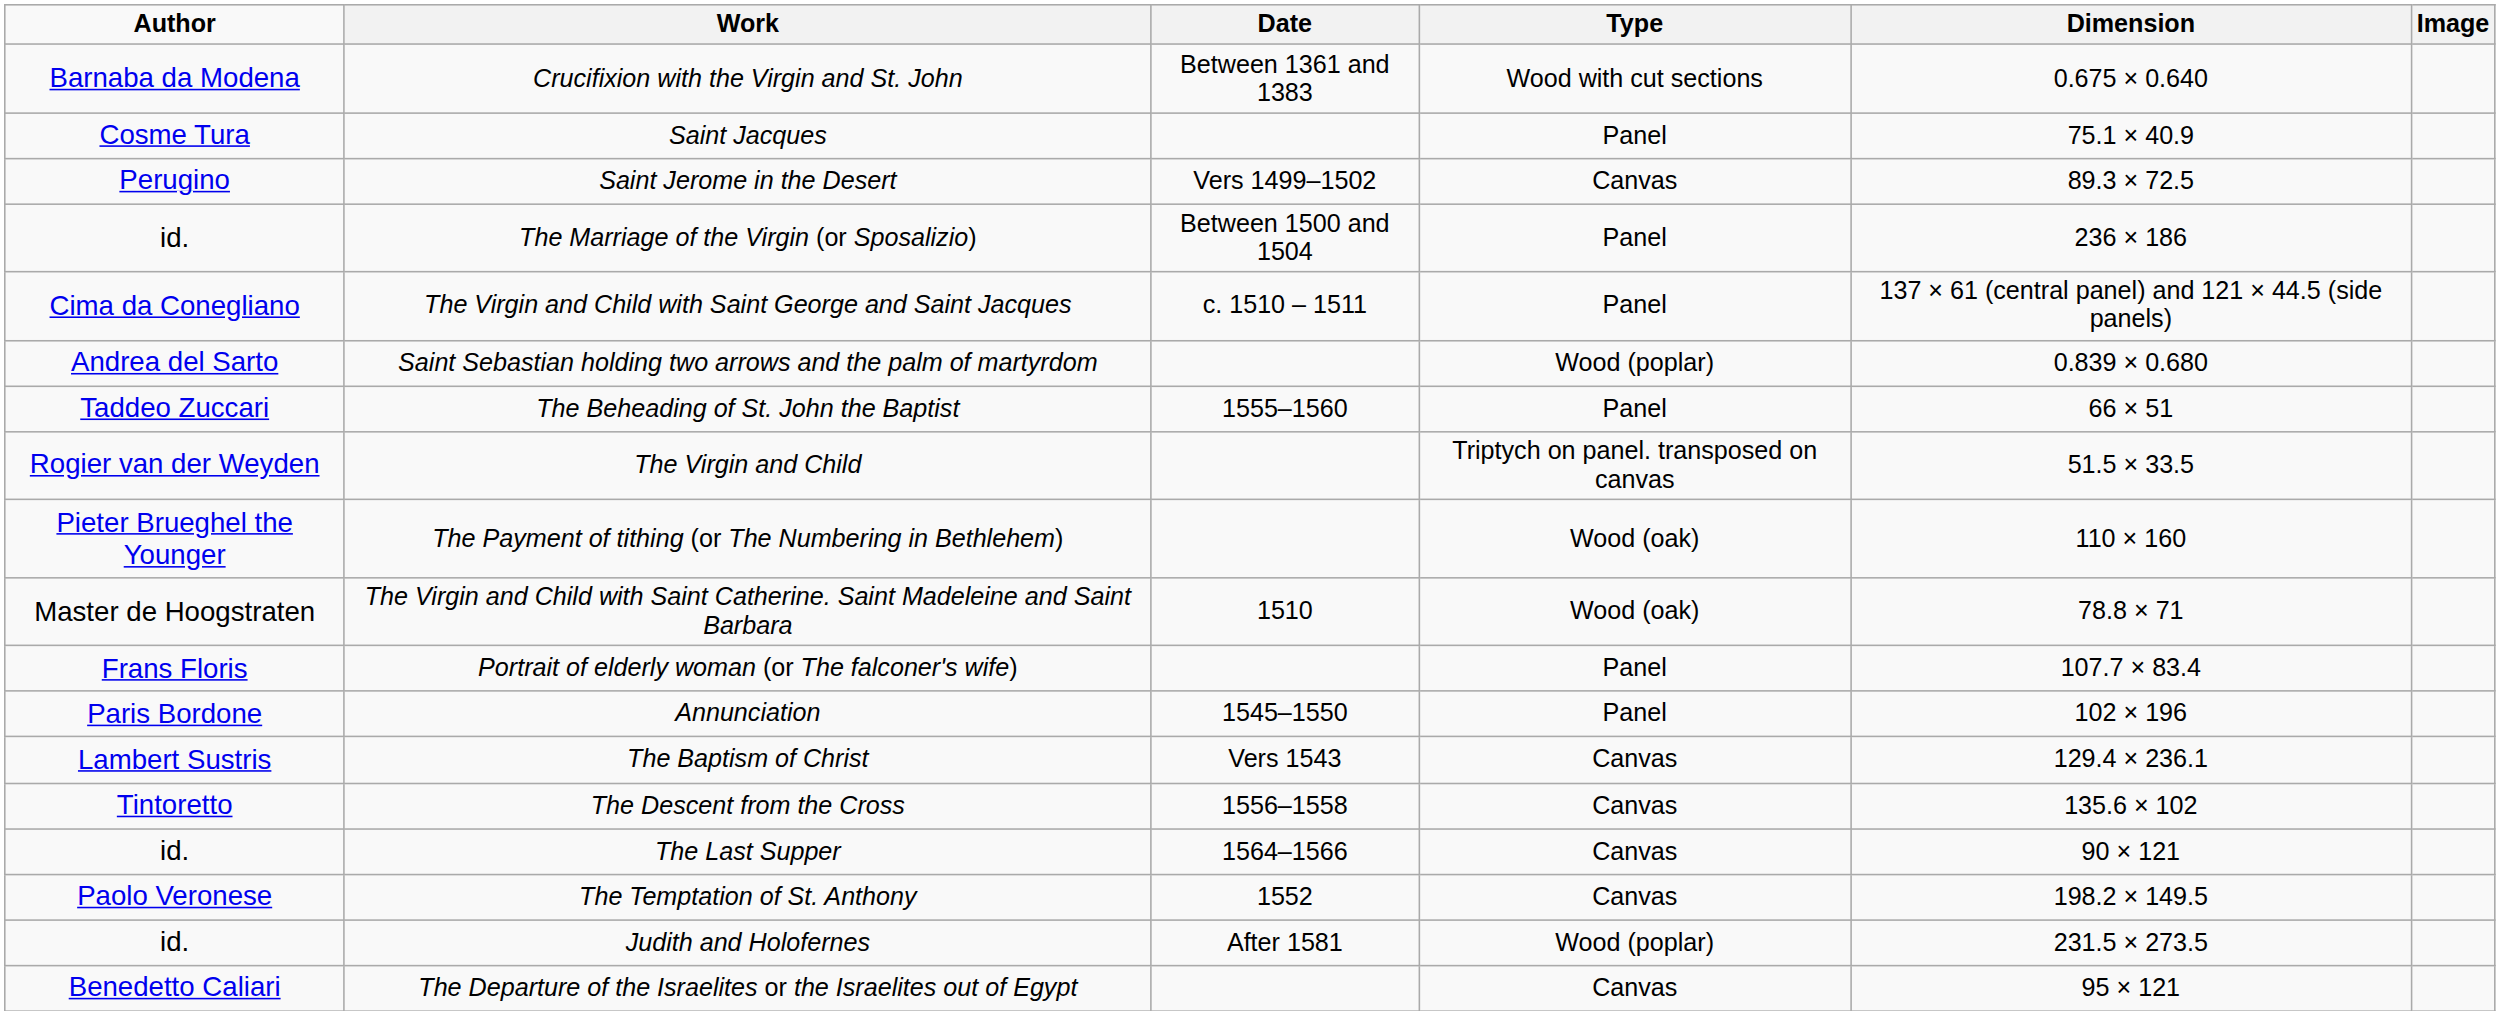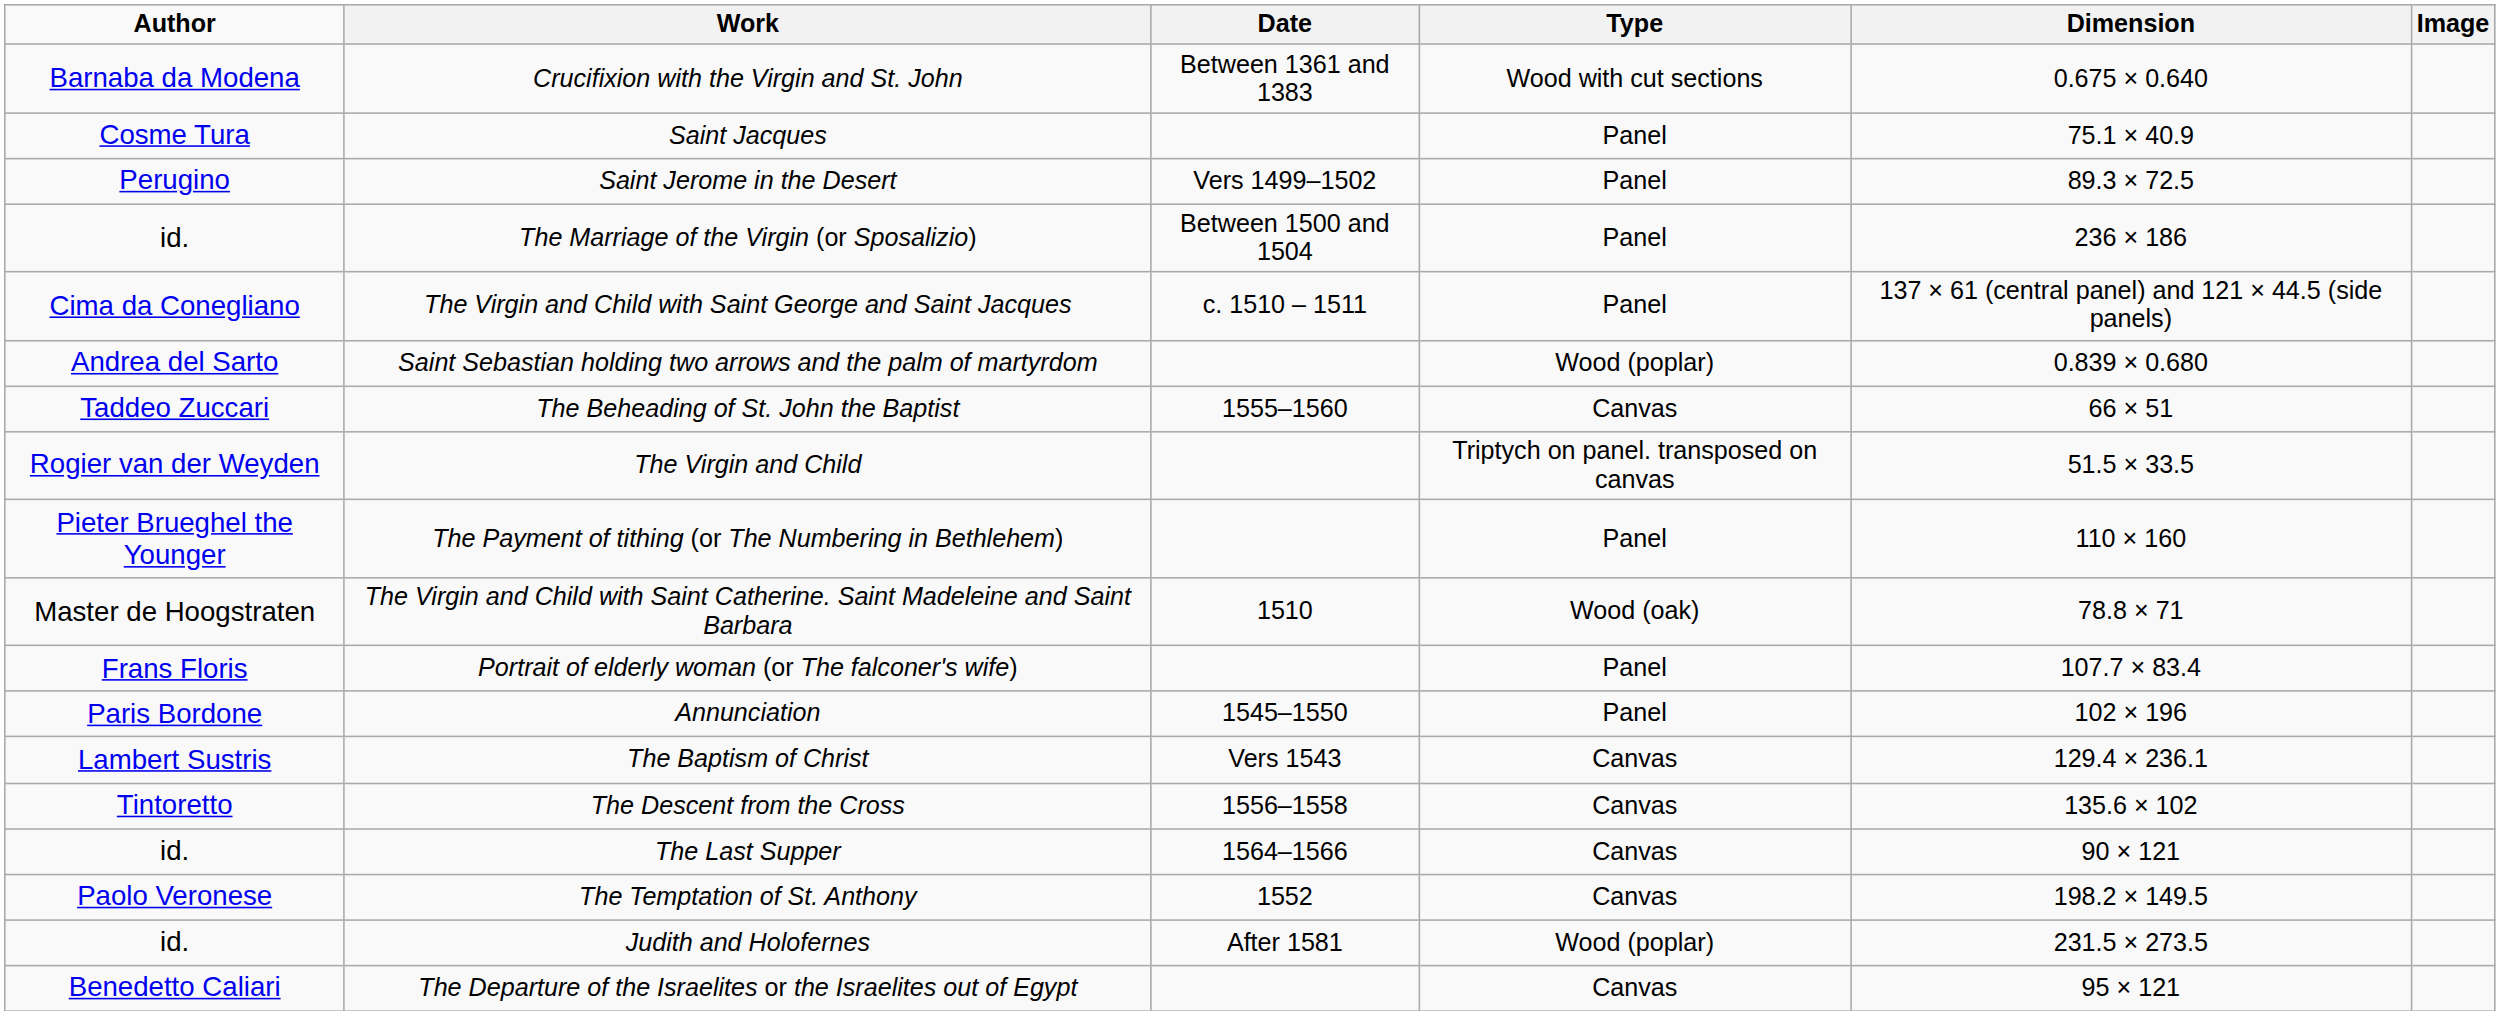Saint Jerome in the Desert | Type: Canvas -> Panel
The Beheading of St. John the Baptist | Type: Panel -> Canvas
The Payment of tithing (or The Numbering in Bethlehem) | Type: Wood (oak) -> Panel
